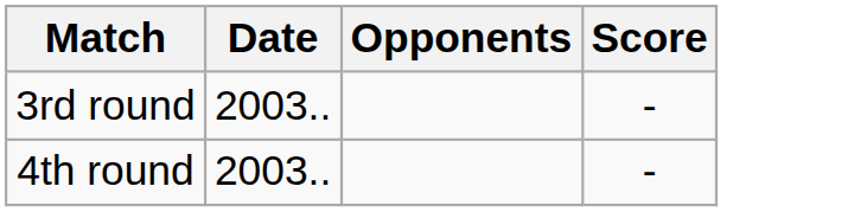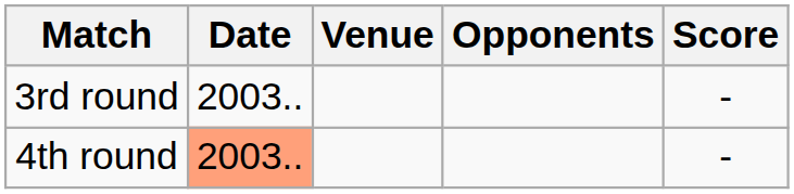+ column: Venue
4th round | Date: no background -> lightsalmon background
